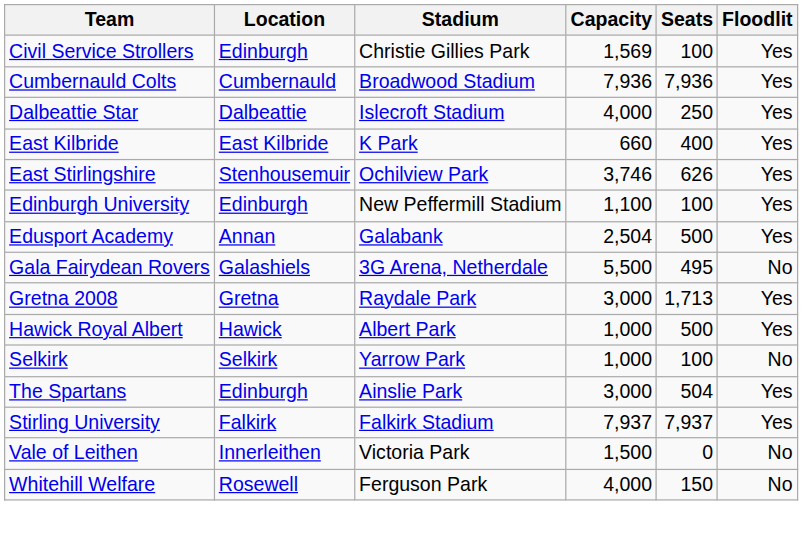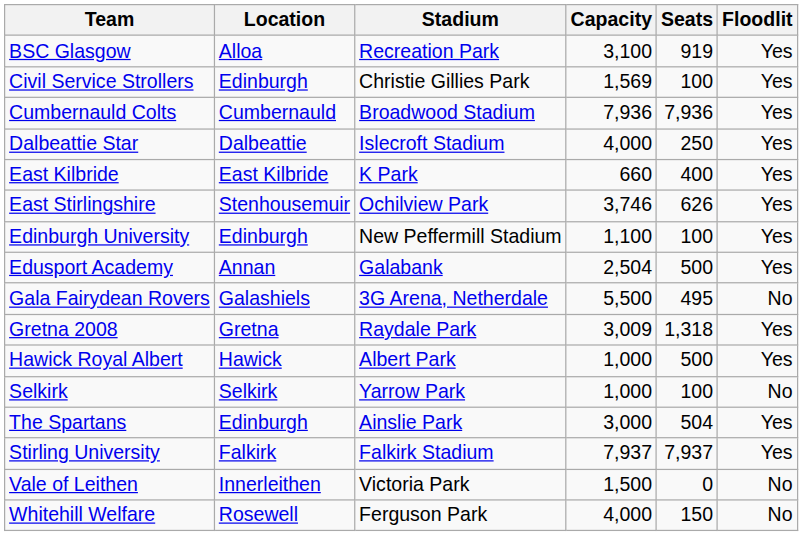+ row: BSC Glasgow | Alloa | Recreation Park | 3,100 | 919 | Yes
Gretna 2008 | Capacity: 3,000 -> 3,009
Gretna 2008 | Seats: 1,713 -> 1,318
